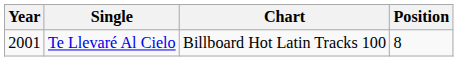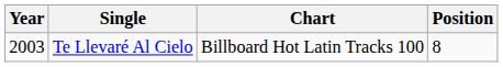Te Llevaré Al Cielo | Year: 2001 -> 2003
